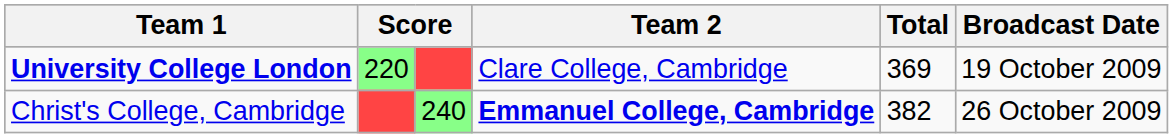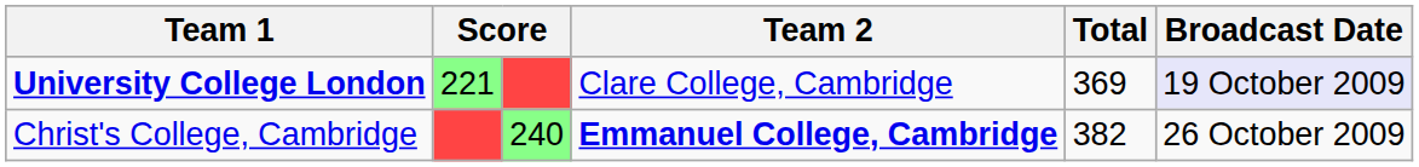University College London | column 2: 220 -> 221
University College London | Broadcast Date: no background -> lavender background
